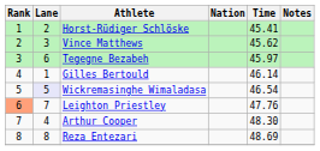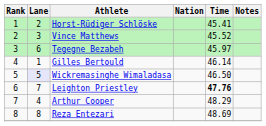Vince Matthews | Time: 45.62 -> 45.52
Wickremasinghe Wimaladasa | Time: 46.54 -> 46.50
Leighton Priestley | Rank: lightsalmon background -> no background
Leighton Priestley | Time: normal -> bold
Arthur Cooper | Time: 48.30 -> 48.29
